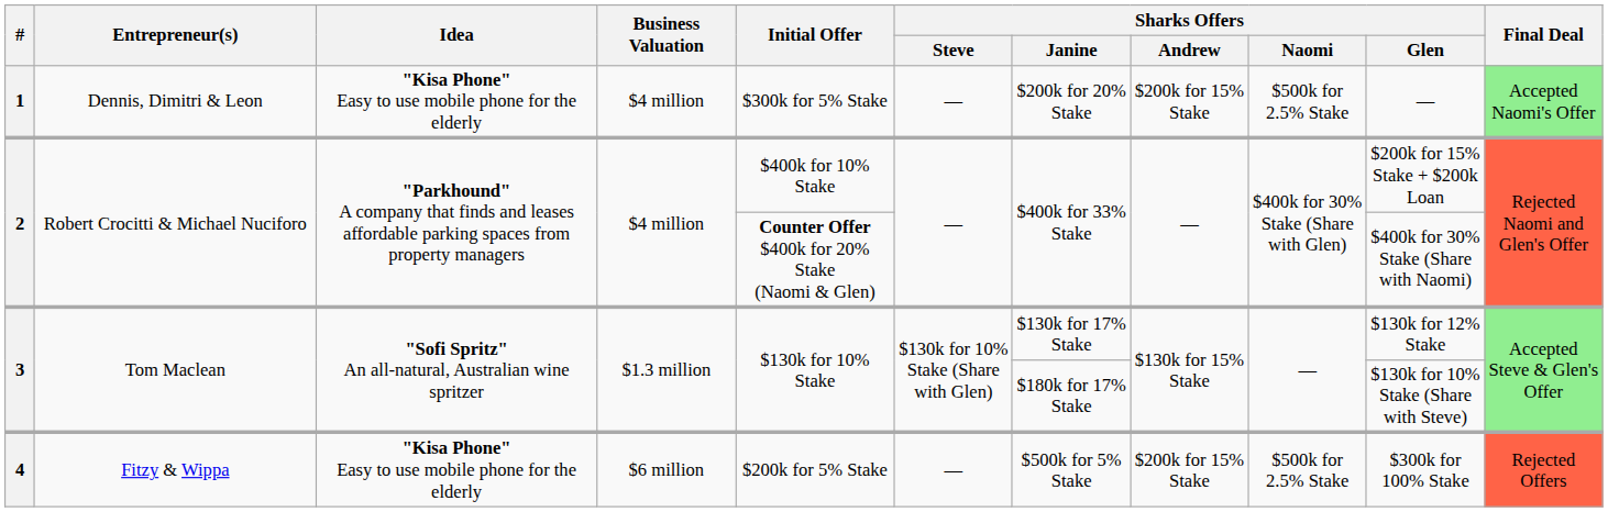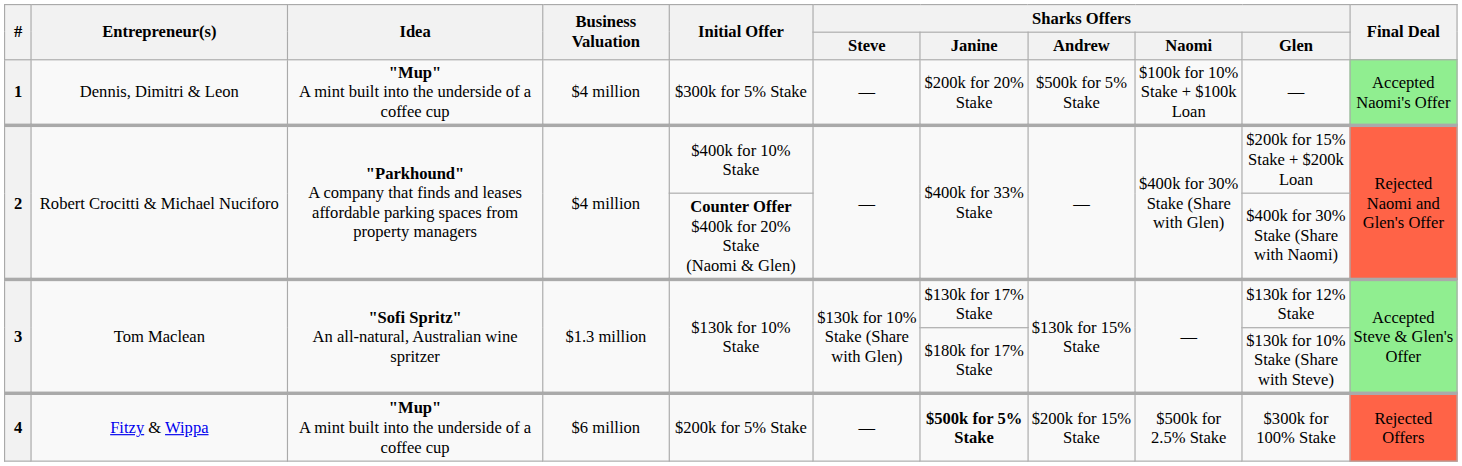1 | Idea: "Kisa Phone" Easy to use mobile phone for the elderly -> "Mup" A mint built into the underside of a coffee cup
1 | Sharks Offers / Andrew: $200k for 15% Stake -> $500k for 5% Stake
1 | Sharks Offers / Naomi: $500k for 2.5% Stake -> $100k for 10% Stake + $100k Loan
4 | Idea: "Kisa Phone" Easy to use mobile phone for the elderly -> "Mup" A mint built into the underside of a coffee cup
4 | Sharks Offers / Janine: normal -> bold
